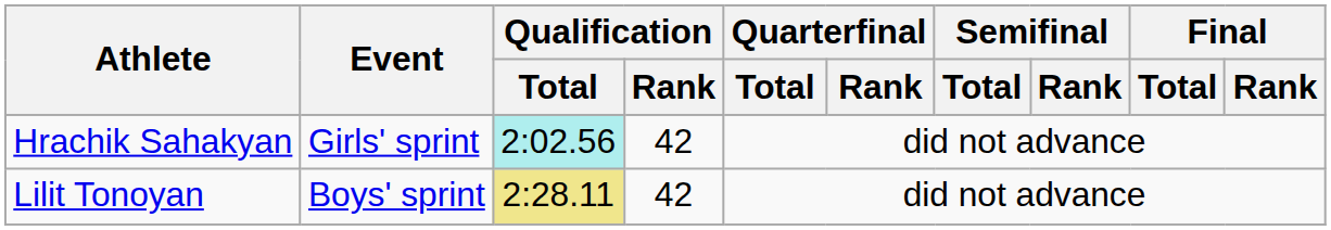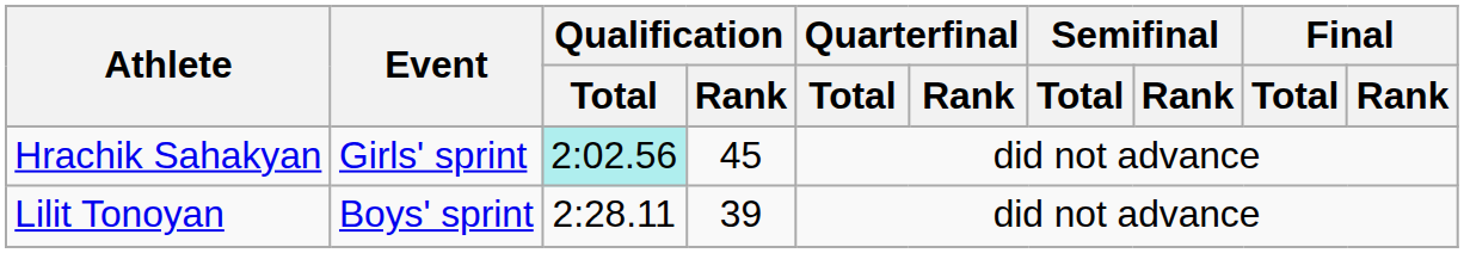Hrachik Sahakyan | Qualification / Rank: 42 -> 45
Lilit Tonoyan | Qualification / Total: khaki background -> no background
Lilit Tonoyan | Qualification / Rank: 42 -> 39
